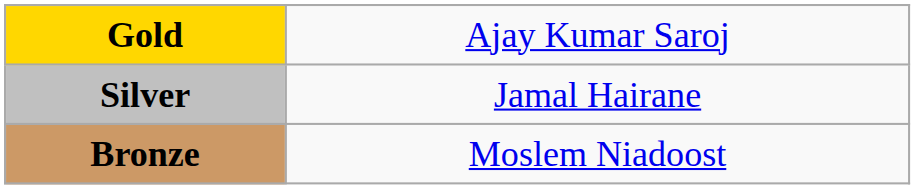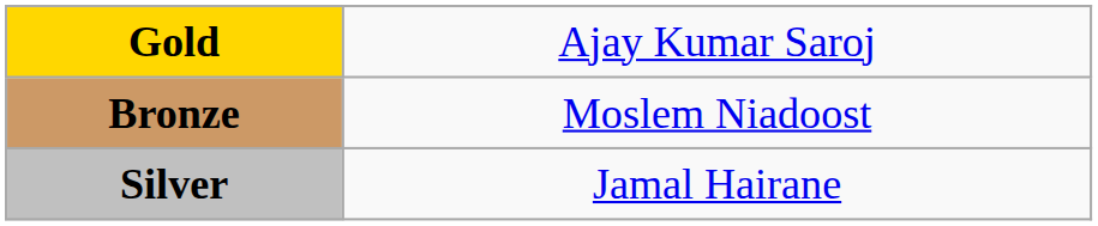rows swapped: Silver <-> Bronze
